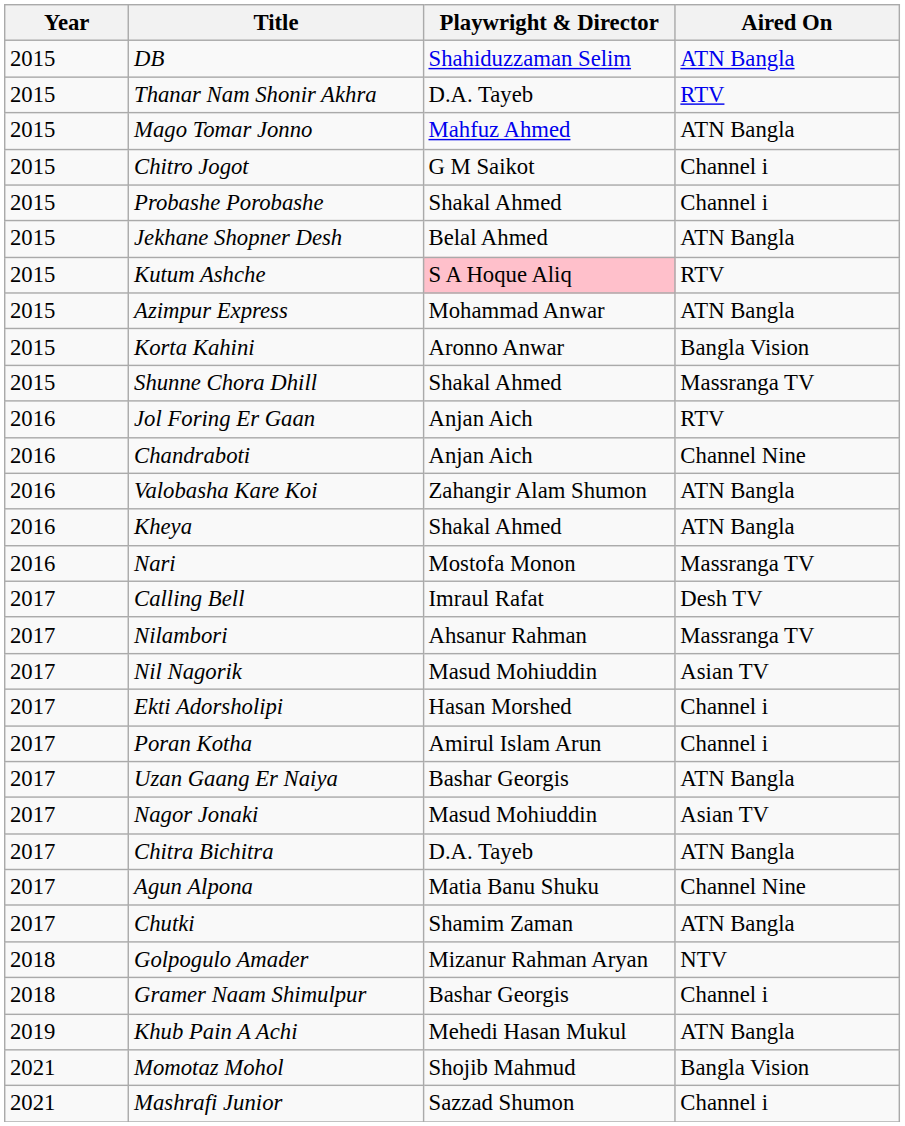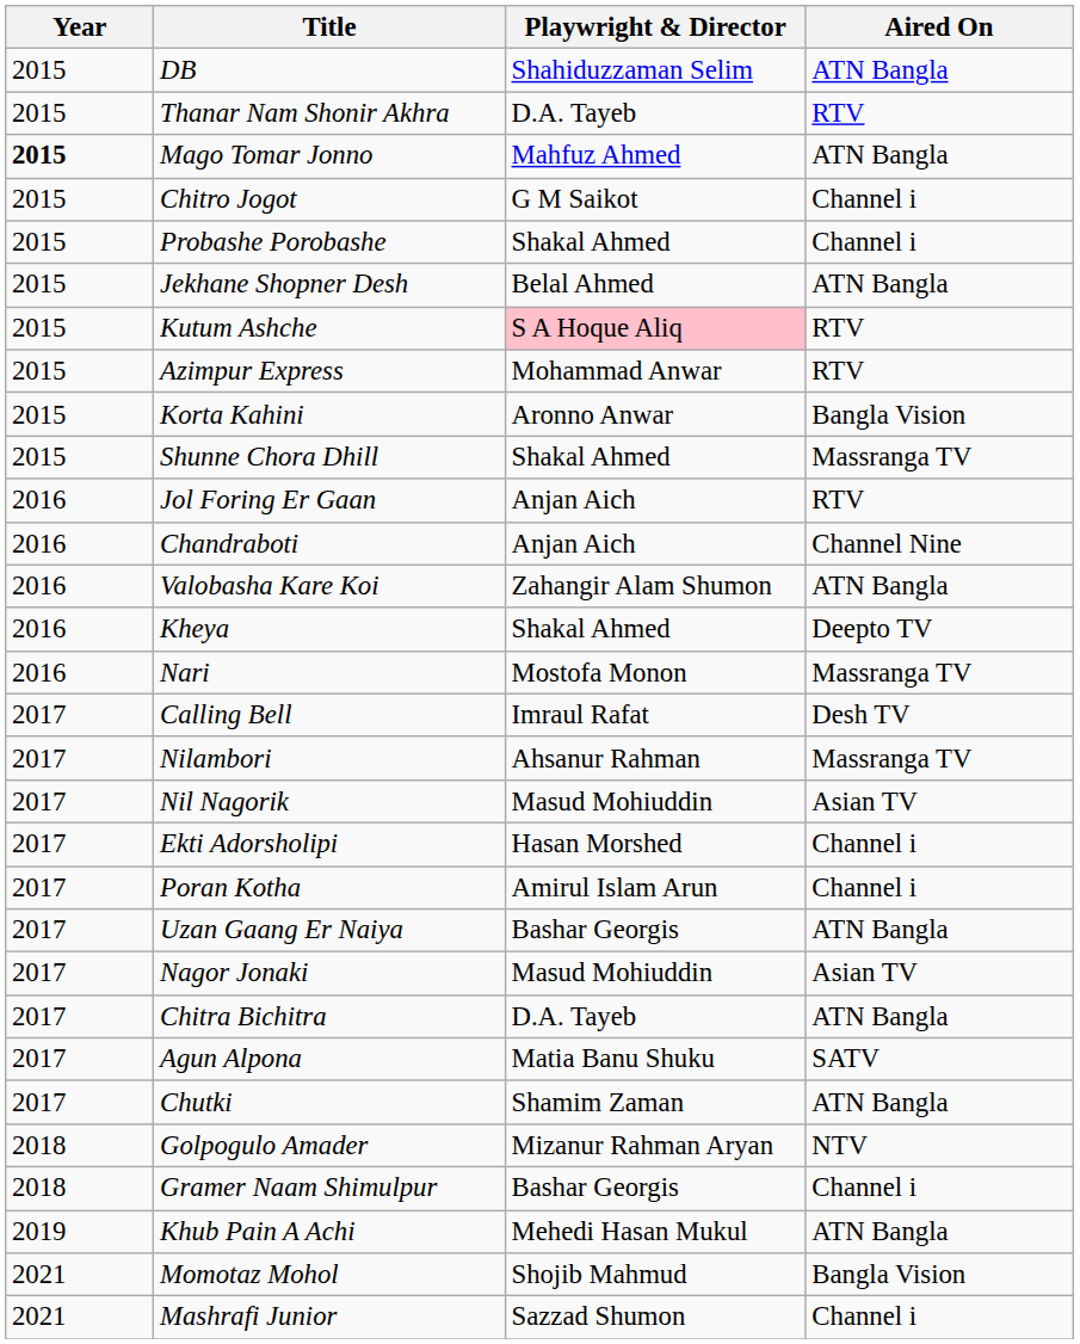Mago Tomar Jonno | Year: normal -> bold
Azimpur Express | Aired On: ATN Bangla -> RTV
Kheya | Aired On: ATN Bangla -> Deepto TV
Agun Alpona | Aired On: Channel Nine -> SATV
